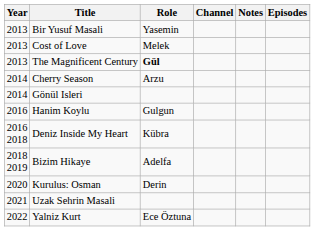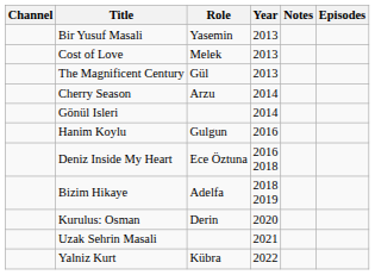columns swapped: Year <-> Channel
The Magnificent Century | Role: bold -> normal
Deniz Inside My Heart | Role: Kübra -> Ece Öztuna
Yalniz Kurt | Role: Ece Öztuna -> Kübra
